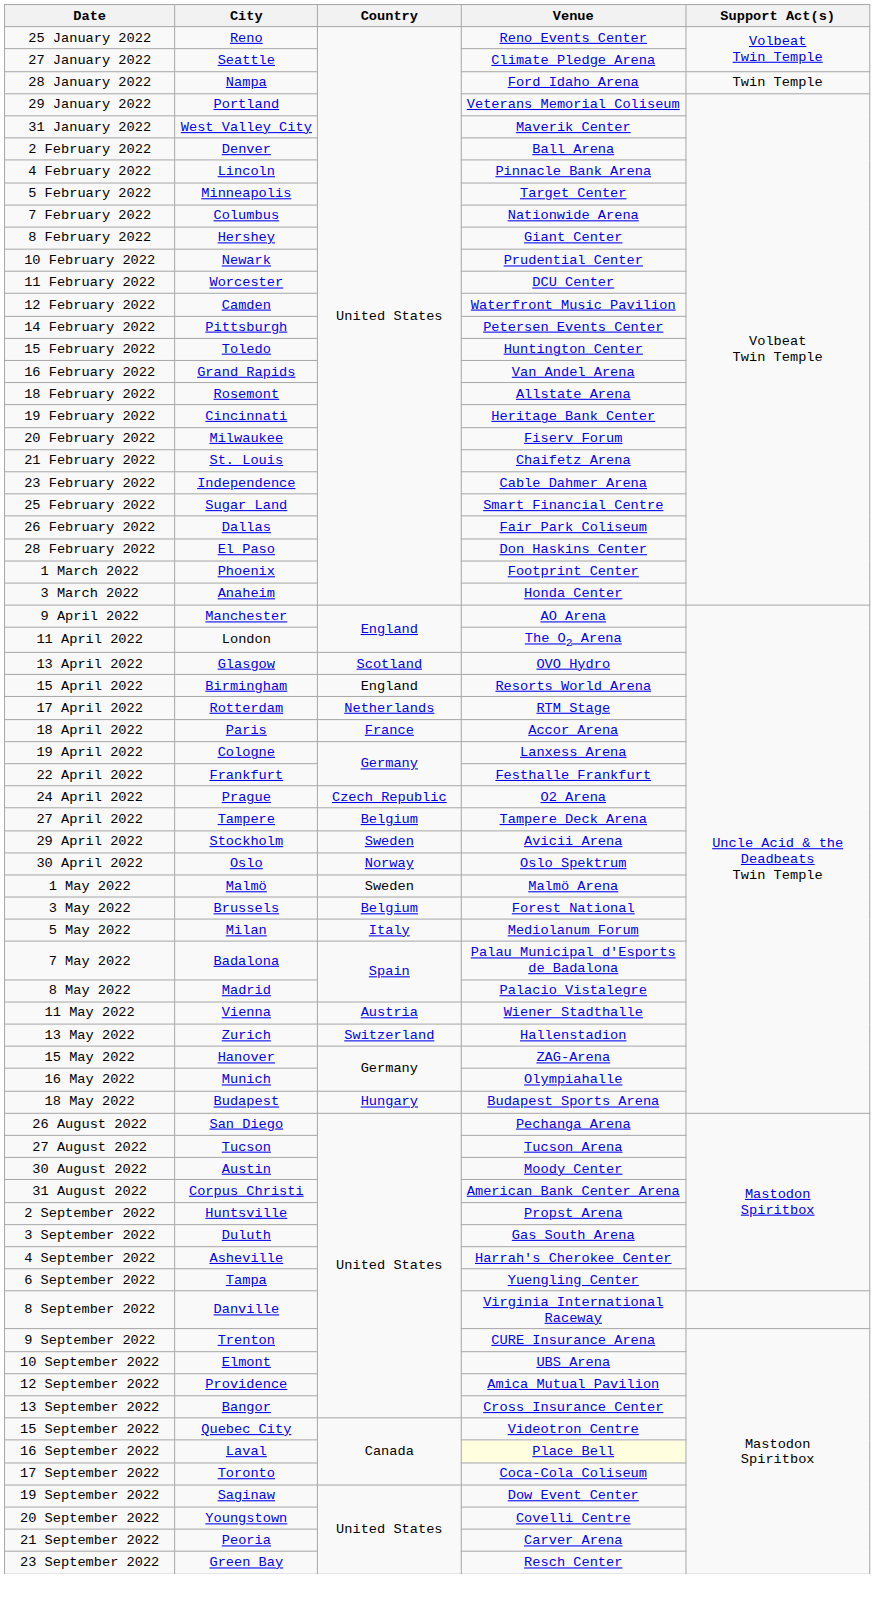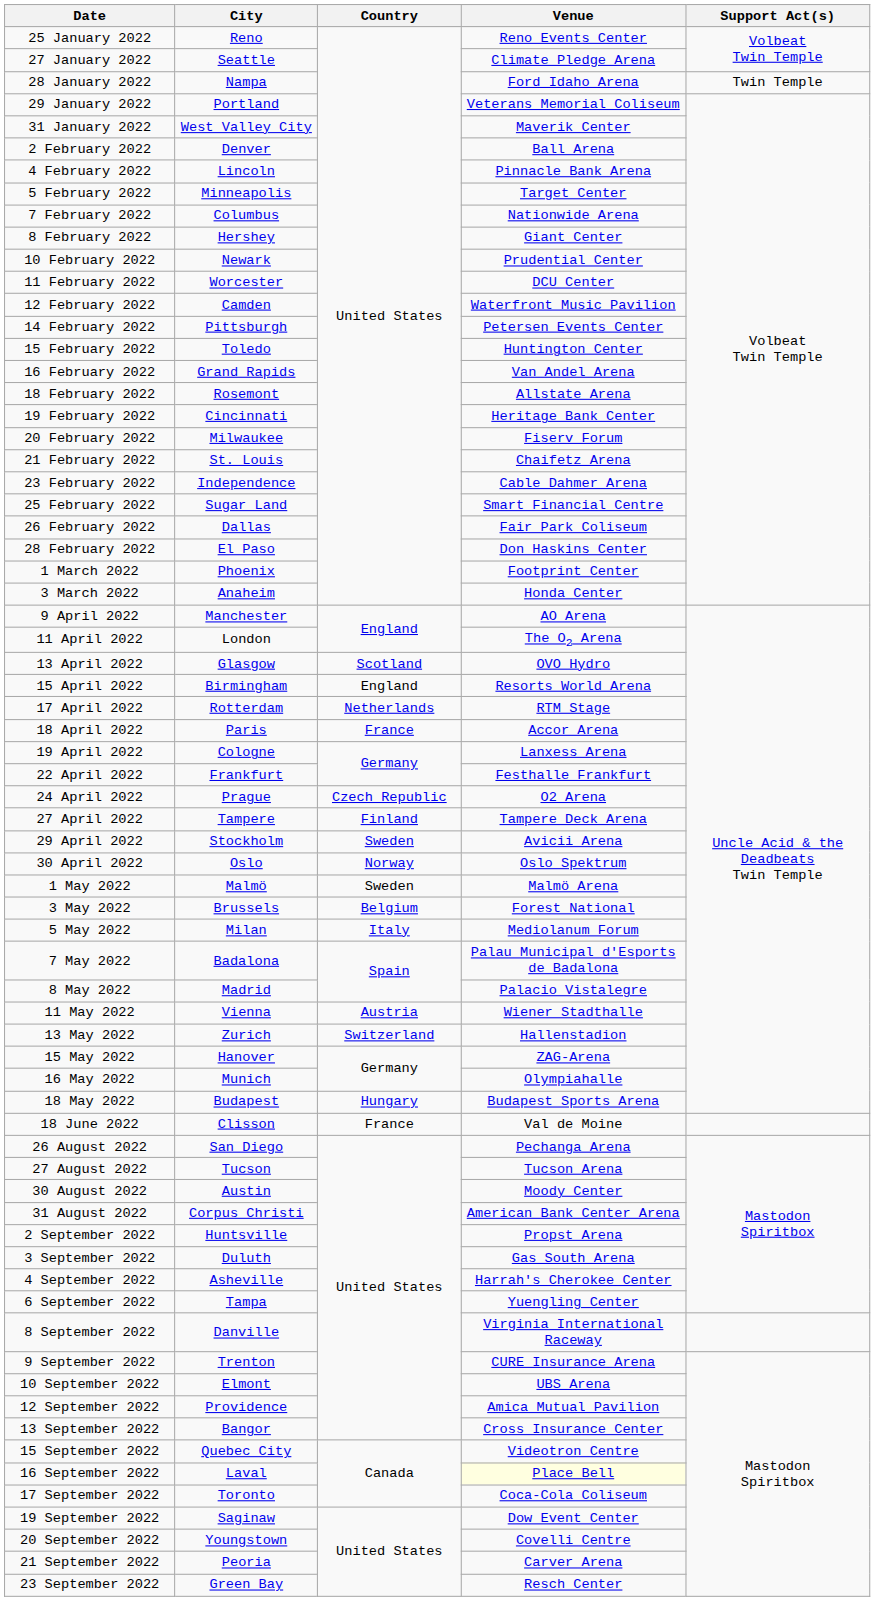27 April 2022 | Country: Belgium -> Finland
+ row: 18 June 2022 | Clisson | France | Val de Moine
